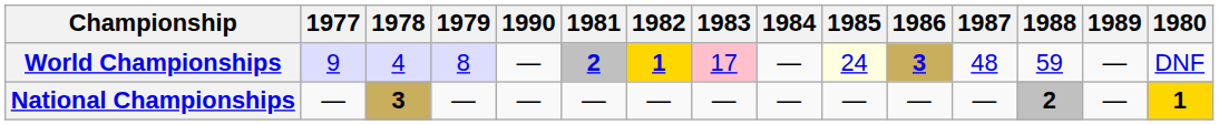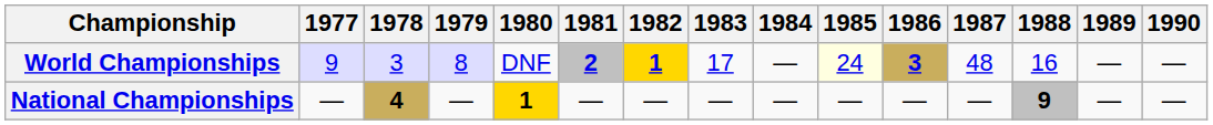columns swapped: 1980 <-> 1990
World Championships | 1978: 4 -> 3
World Championships | 1983: pink background -> no background
World Championships | 1988: 59 -> 16
National Championships | 1978: 3 -> 4
National Championships | 1988: 2 -> 9
